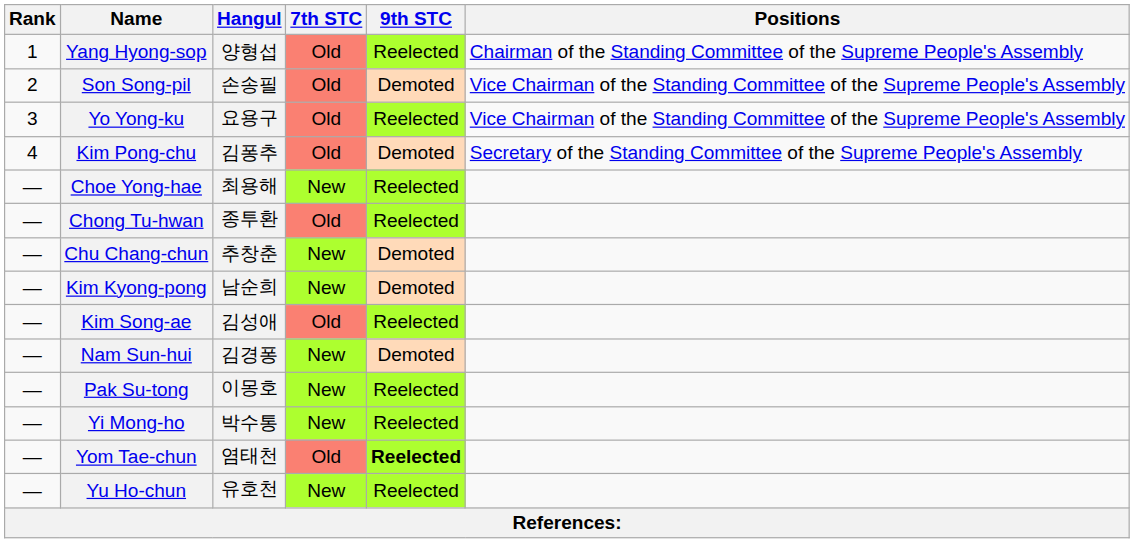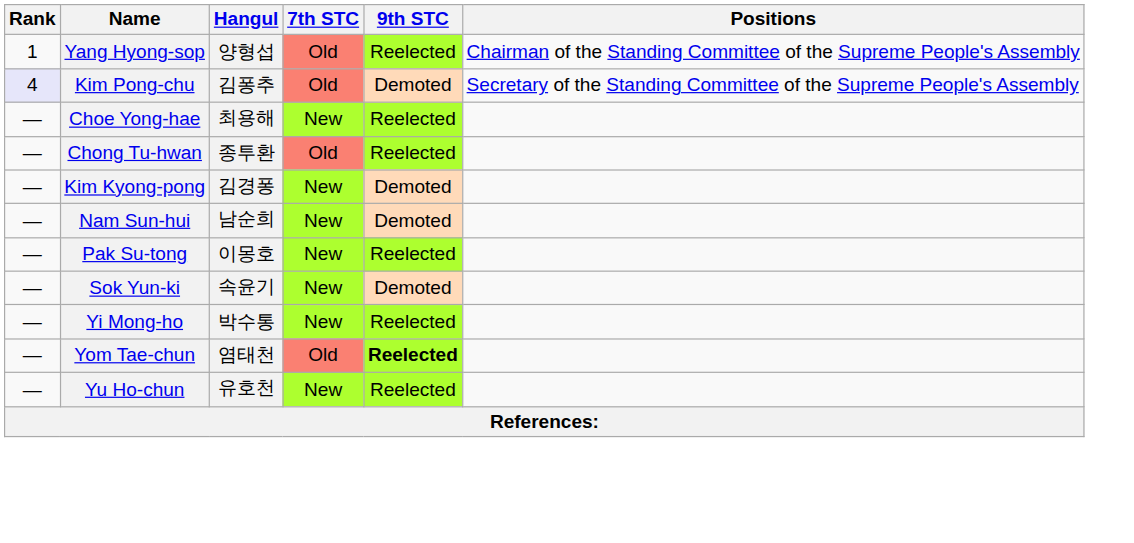- row: 2 | Son Song-pil | 손송필 | Old | Demoted | Vice Chairman of the Standing Committee of the Supreme People's Assembly
- row: 3 | Yo Yong-ku | 요용구 | Old | Reelected | Vice Chairman of the Standing Committee of the Supreme People's Assembly
Kim Pong-chu | Rank: no background -> lavender background
- row: — | Chu Chang-chun | 추창춘 | New | Demoted
Kim Kyong-pong | Hangul: 남순희 -> 김경퐁
- row: — | Kim Song-ae | 김성애 | Old | Reelected
Nam Sun-hui | Hangul: 김경퐁 -> 남순희
+ row: — | Sok Yun-ki | 속윤기 | New | Demoted
